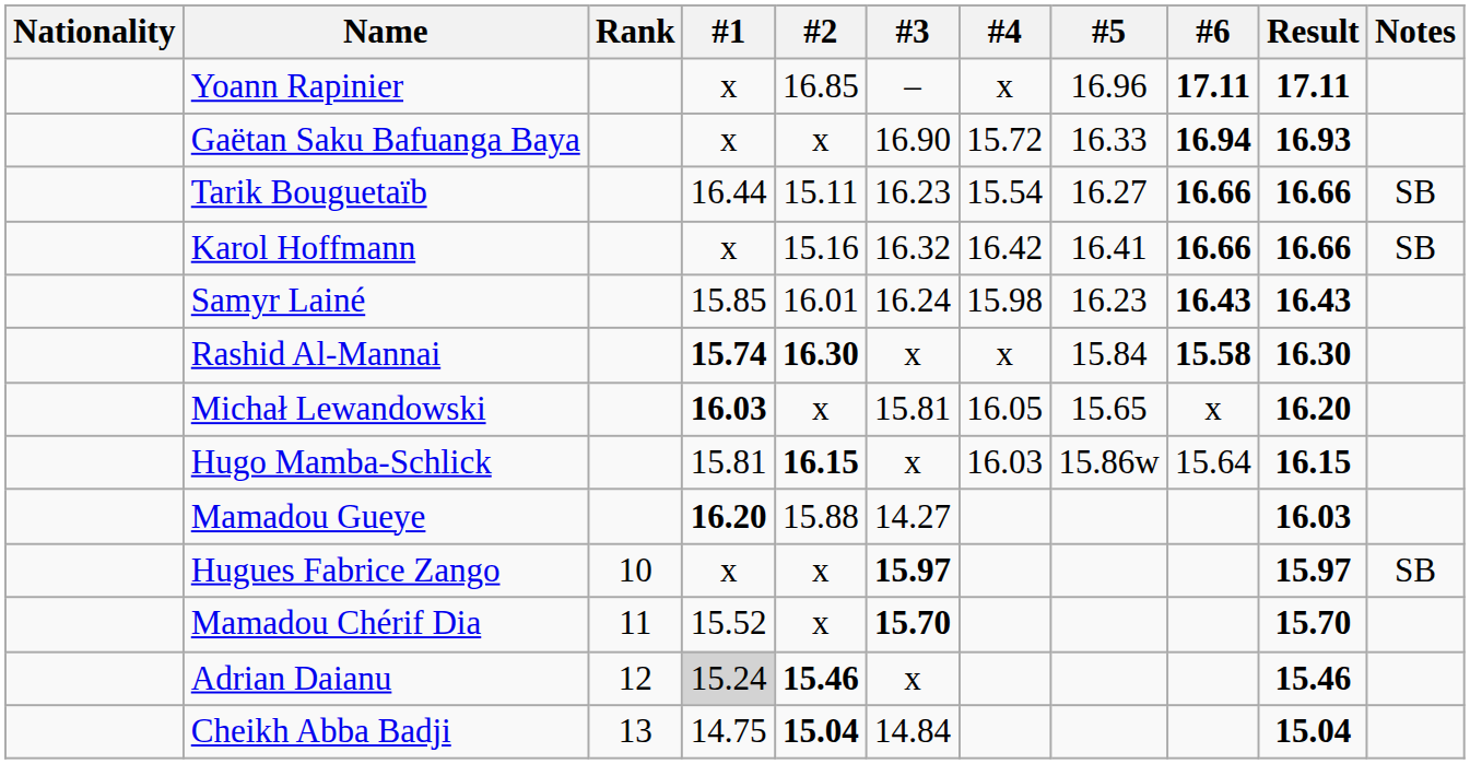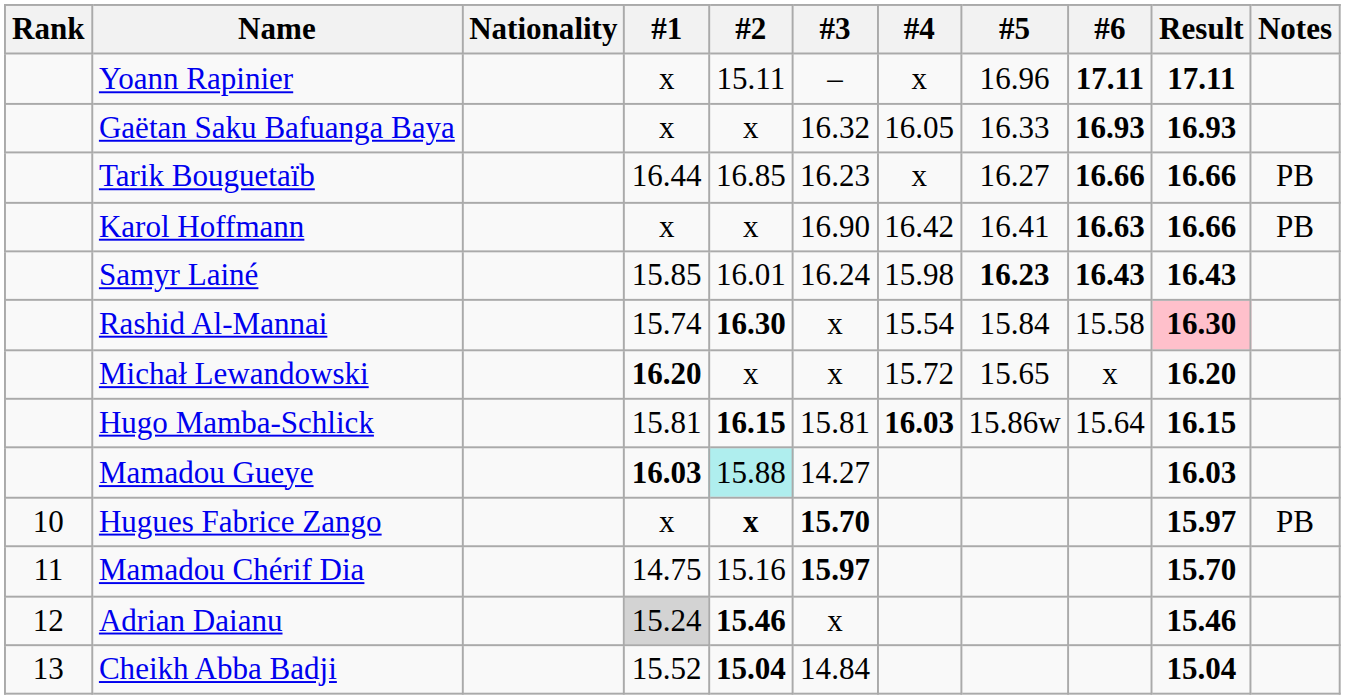columns swapped: Rank <-> Nationality
Yoann Rapinier | #2: 16.85 -> 15.11
Gaëtan Saku Bafuanga Baya | #3: 16.90 -> 16.32
Gaëtan Saku Bafuanga Baya | #4: 15.72 -> 16.05
Gaëtan Saku Bafuanga Baya | #6: 16.94 -> 16.93
Tarik Bouguetaïb | #2: 15.11 -> 16.85
Tarik Bouguetaïb | #4: 15.54 -> x
Tarik Bouguetaïb | Notes: SB -> PB
Karol Hoffmann | #2: 15.16 -> x
Karol Hoffmann | #3: 16.32 -> 16.90
Karol Hoffmann | #6: 16.66 -> 16.63
Karol Hoffmann | Notes: SB -> PB
Samyr Lainé | #5: normal -> bold
Rashid Al-Mannai | #1: bold -> normal
Rashid Al-Mannai | #4: x -> 15.54
Rashid Al-Mannai | #6: bold -> normal
Rashid Al-Mannai | Result: no background -> pink background
Michał Lewandowski | #1: 16.03 -> 16.20
Michał Lewandowski | #3: 15.81 -> x
Michał Lewandowski | #4: 16.05 -> 15.72
Hugo Mamba-Schlick | #3: x -> 15.81
Hugo Mamba-Schlick | #4: normal -> bold
Mamadou Gueye | #1: 16.20 -> 16.03
Mamadou Gueye | #2: no background -> paleturquoise background
Hugues Fabrice Zango | #2: normal -> bold
Hugues Fabrice Zango | #3: 15.97 -> 15.70
Hugues Fabrice Zango | Notes: SB -> PB
Mamadou Chérif Dia | #1: 15.52 -> 14.75
Mamadou Chérif Dia | #2: x -> 15.16
Mamadou Chérif Dia | #3: 15.70 -> 15.97
Cheikh Abba Badji | #1: 14.75 -> 15.52
